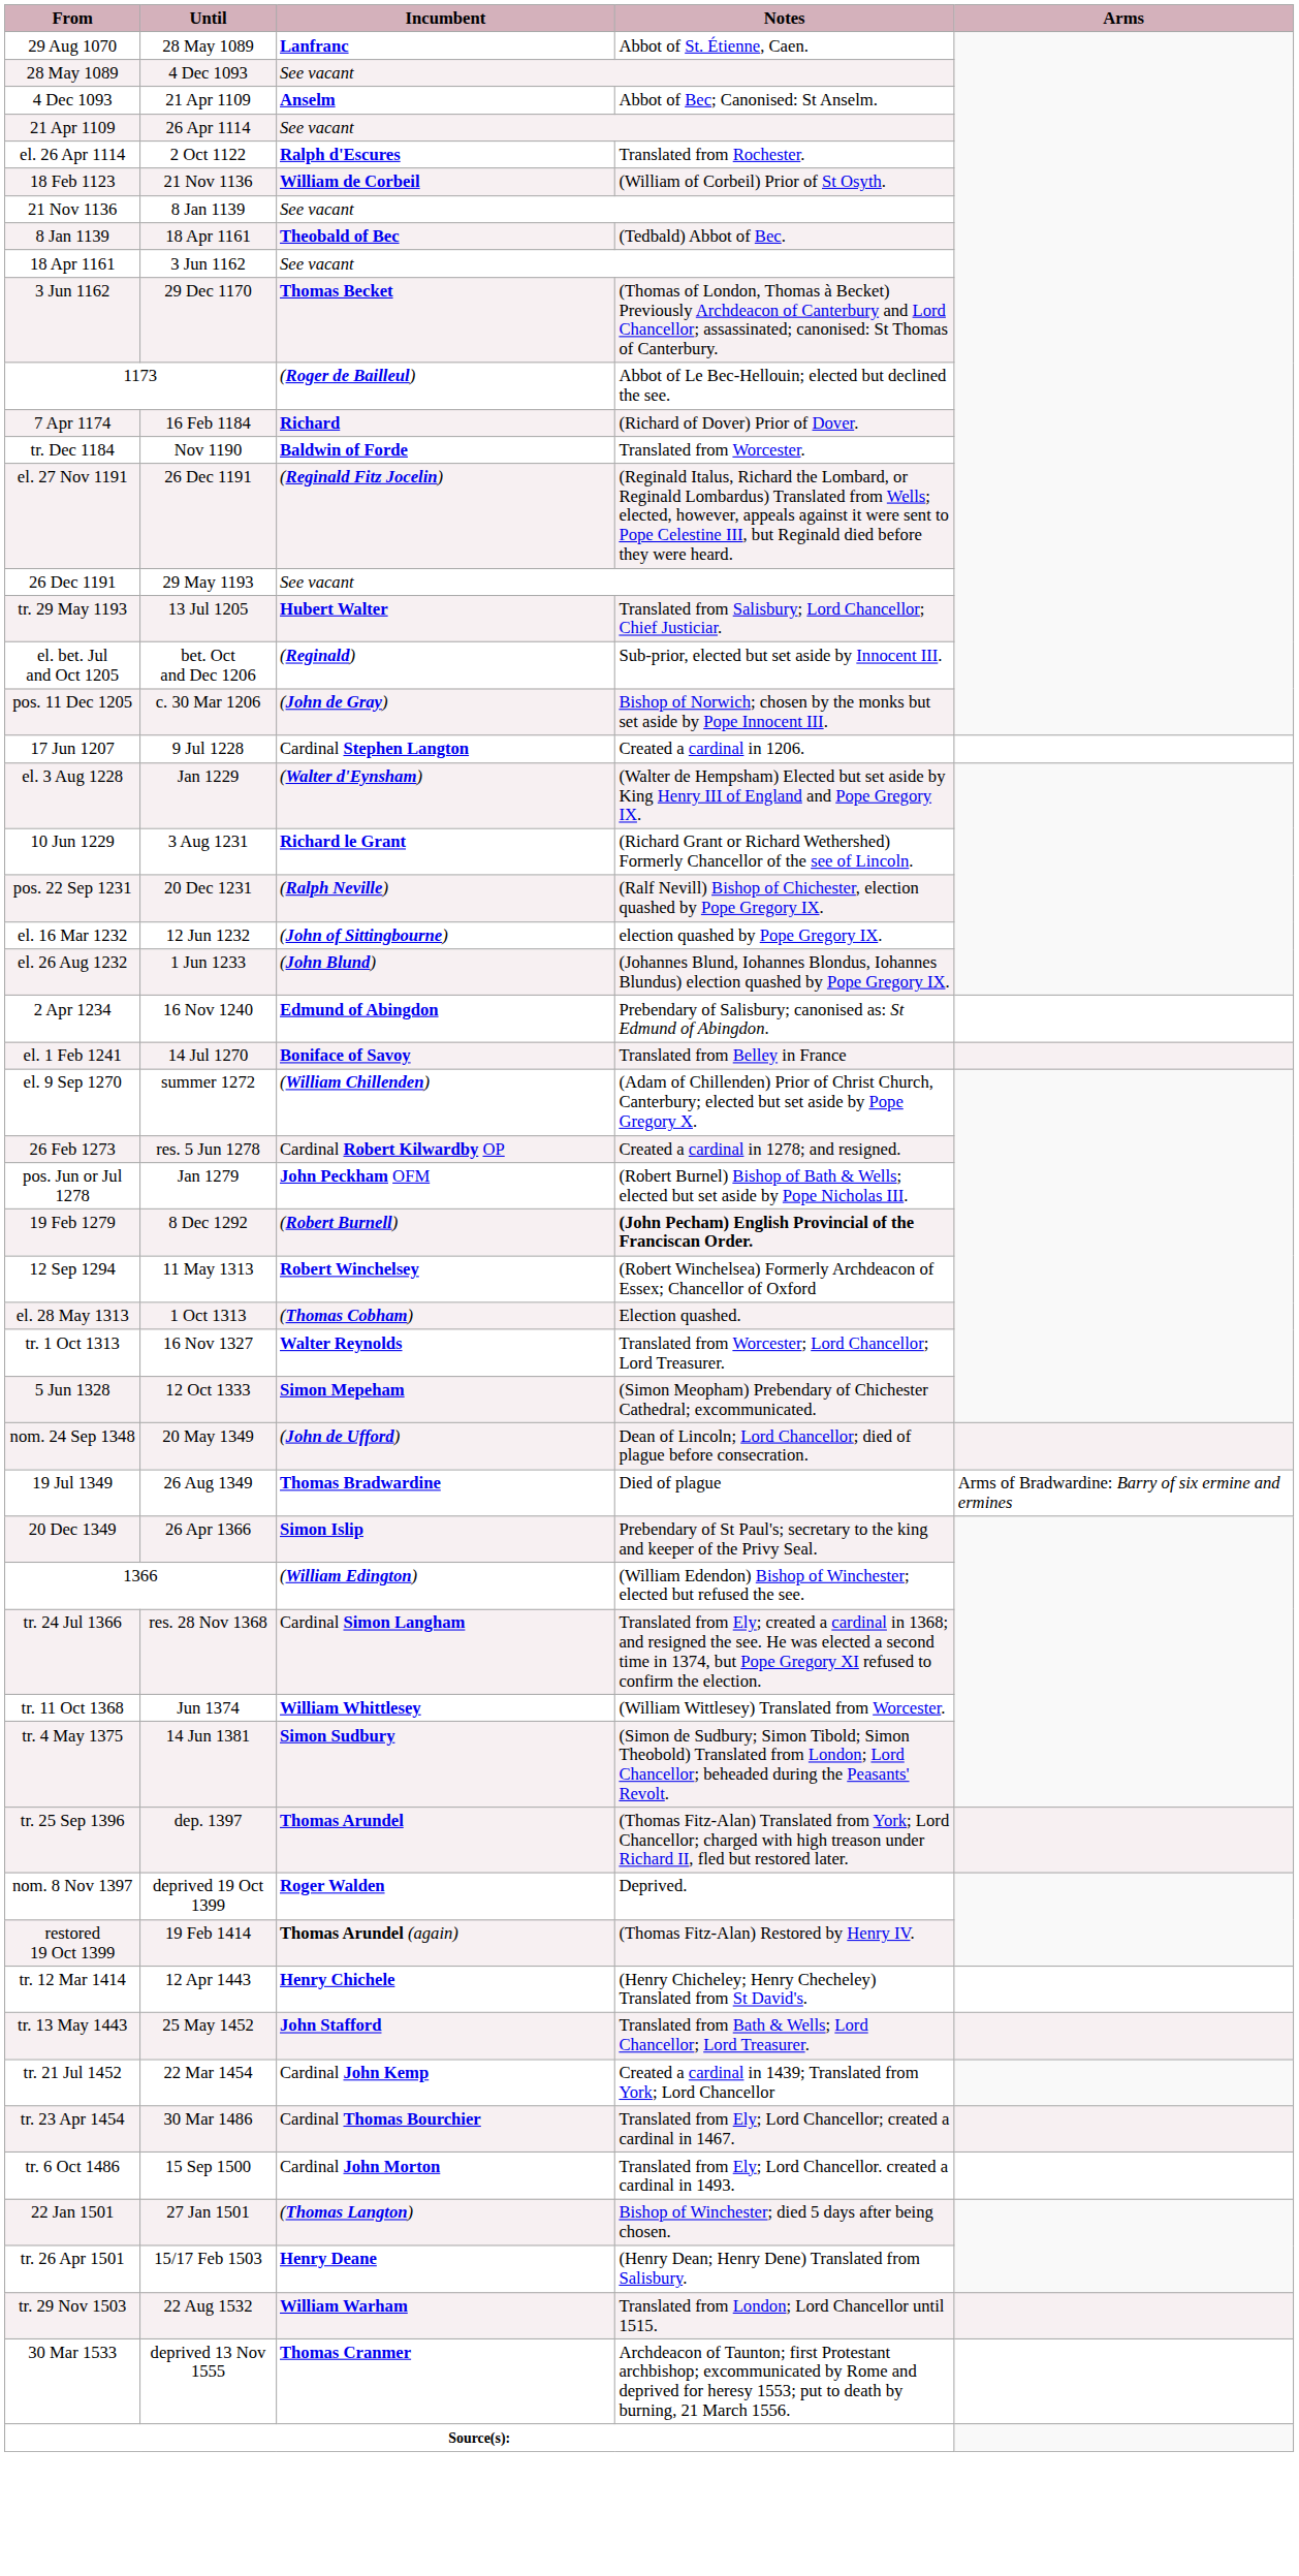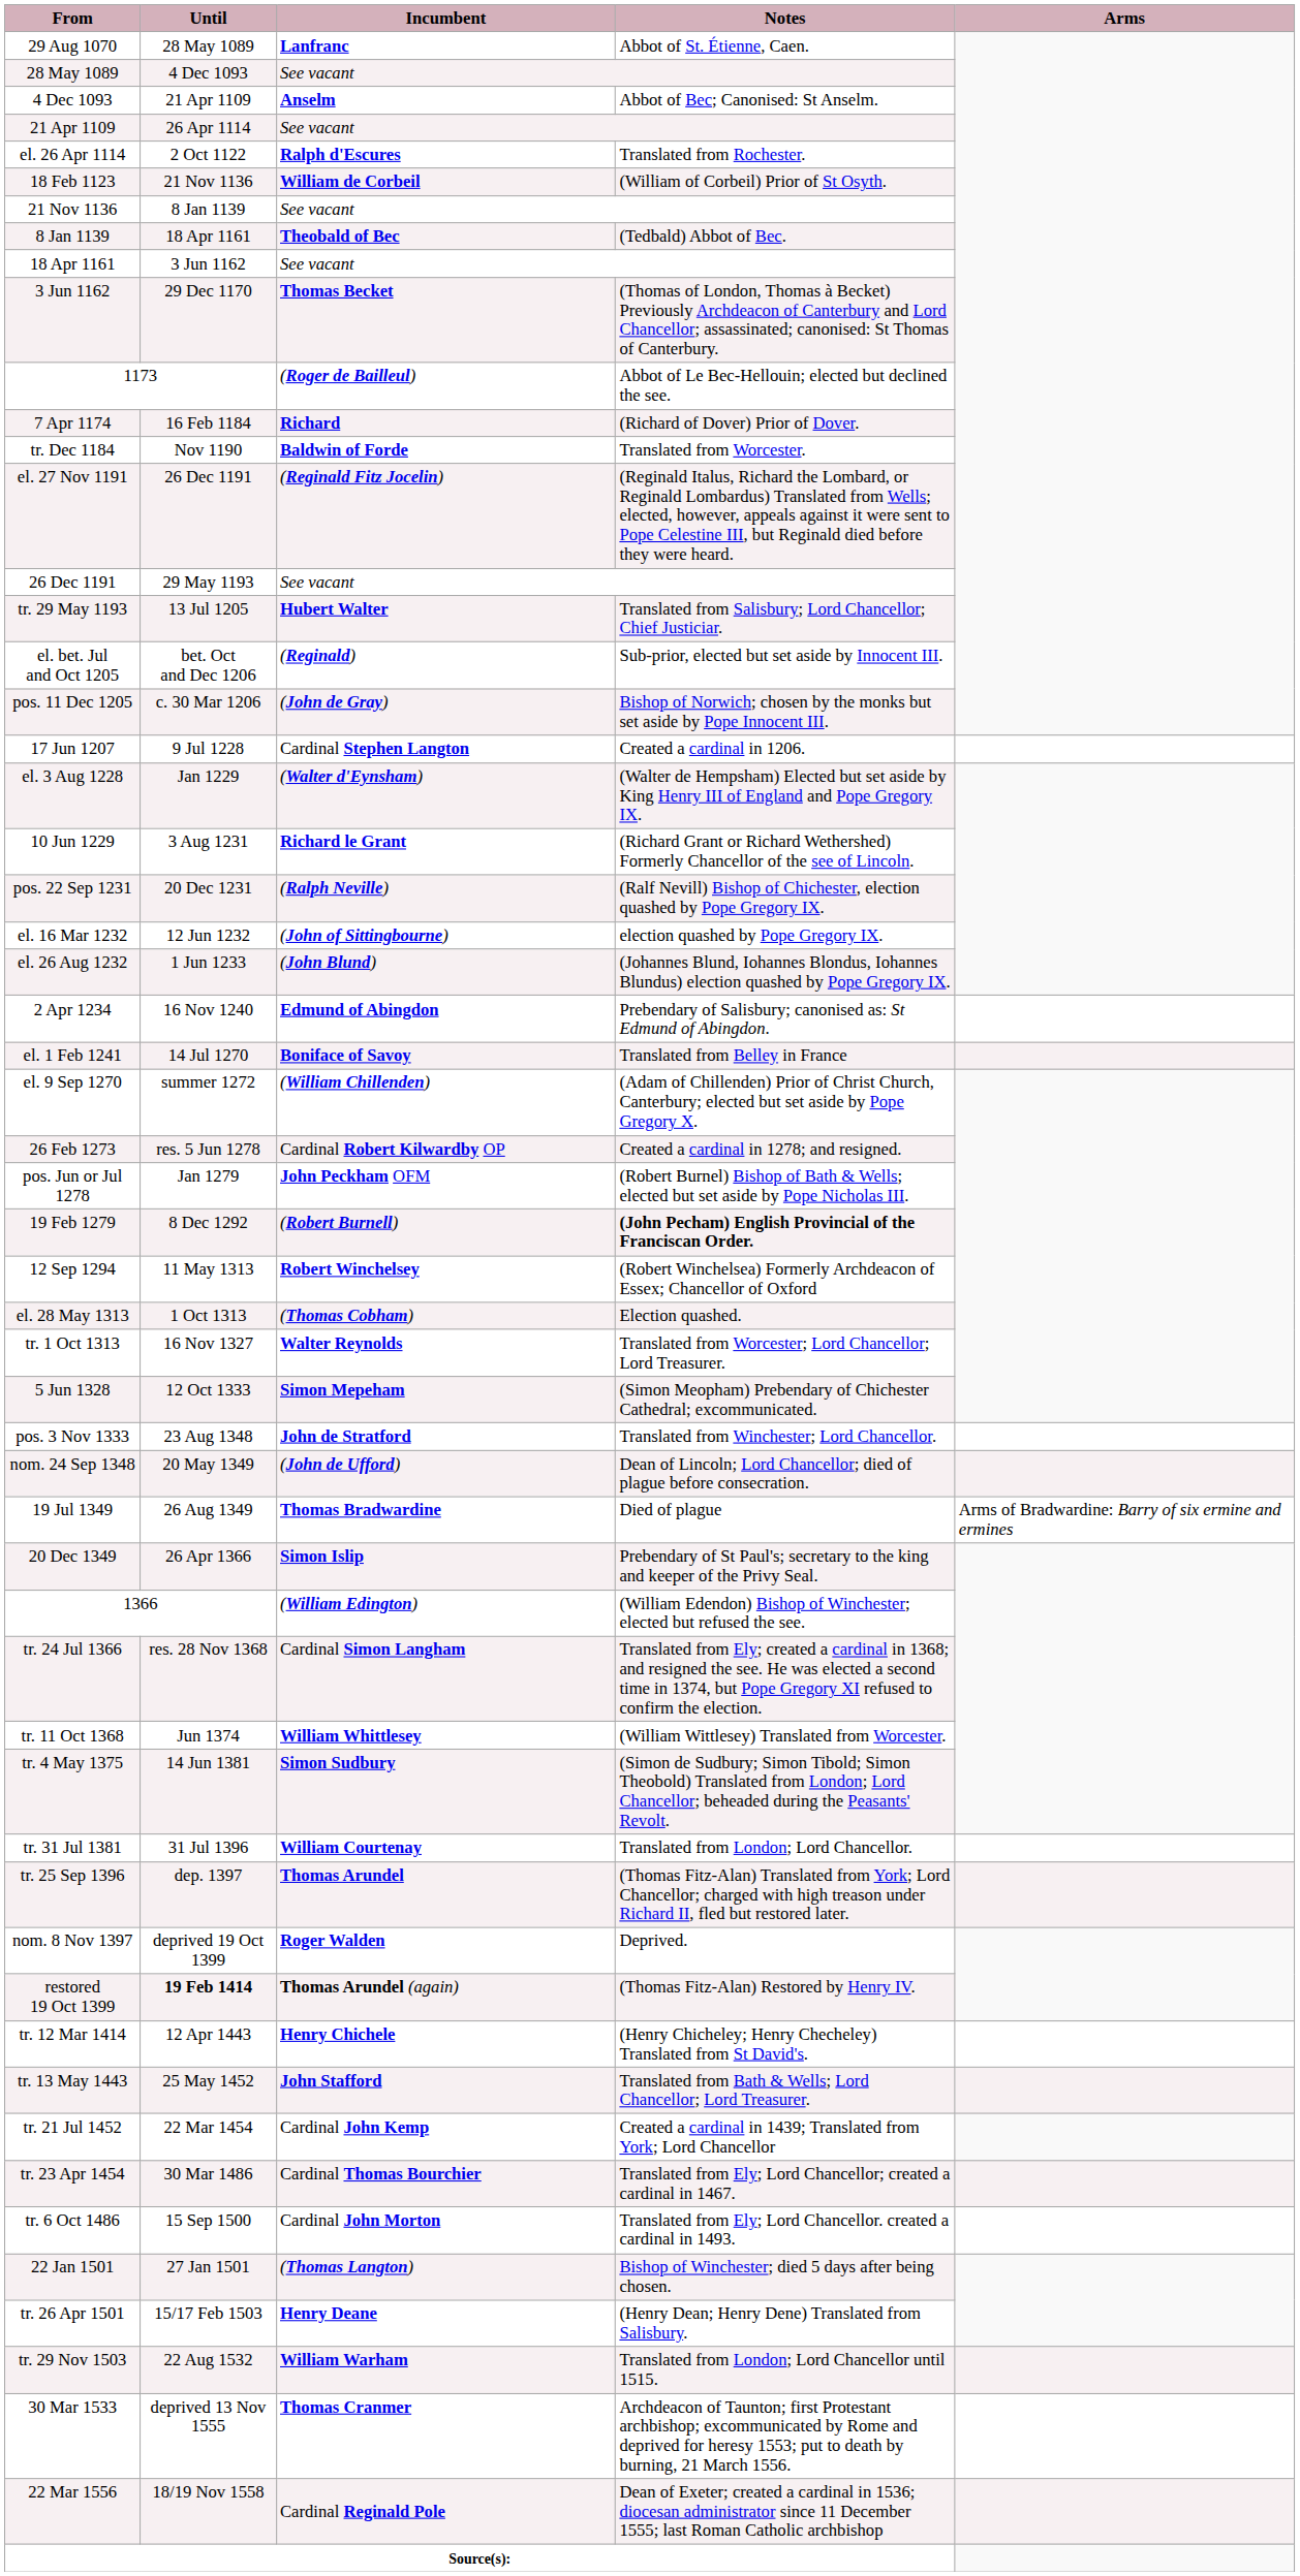+ row: pos. 3 Nov 1333 | 23 Aug 1348 | John de Stratford | Translated from Winchester; Lord Chancellor.
+ row: tr. 31 Jul 1381 | 31 Jul 1396 | William Courtenay | Translated from London; Lord Chancellor.
restored 19 Oct 1399 | Until: normal -> bold
+ row: 22 Mar 1556 | 18/19 Nov 1558 | Cardinal Reginald Pole | Dean of Exeter; created a cardinal in 1536; diocesan administrator since 11 December 1555; last Roman Catholic archbishop
